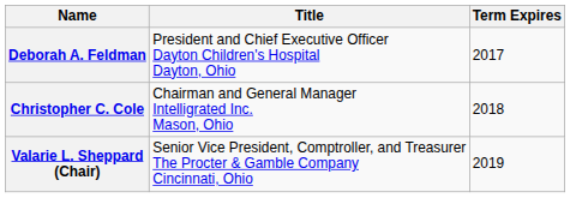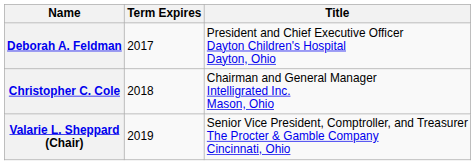columns swapped: Title <-> Term Expires
